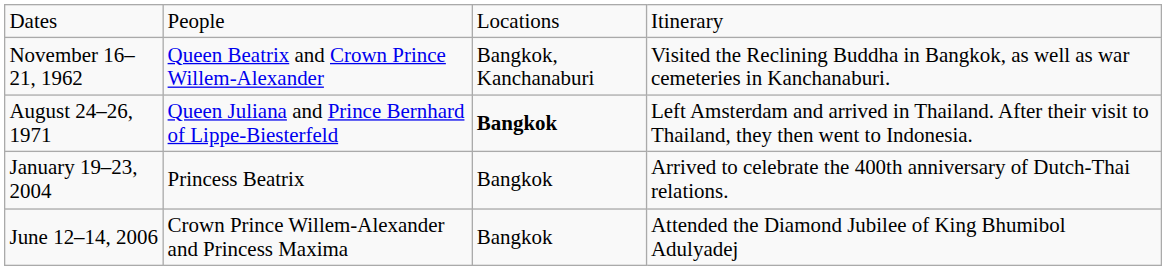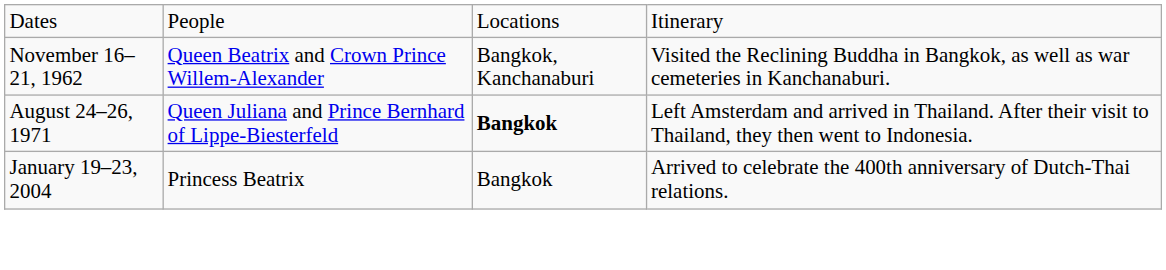- row: June 12–14, 2006 | Crown Prince Willem-Alexander and Princess Maxima | Bangkok | Attended the Diamond Jubilee of King Bhumibol Adulyadej
